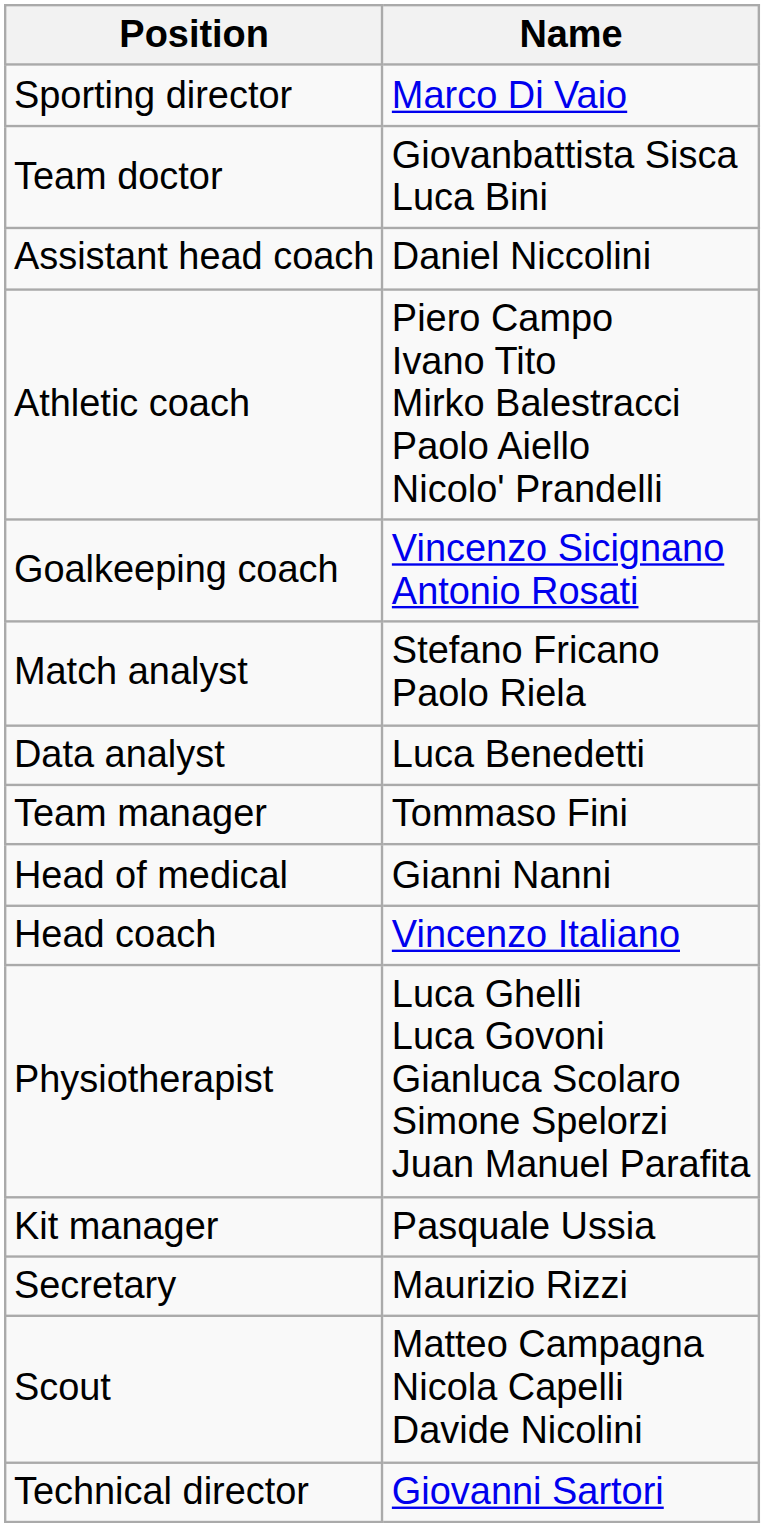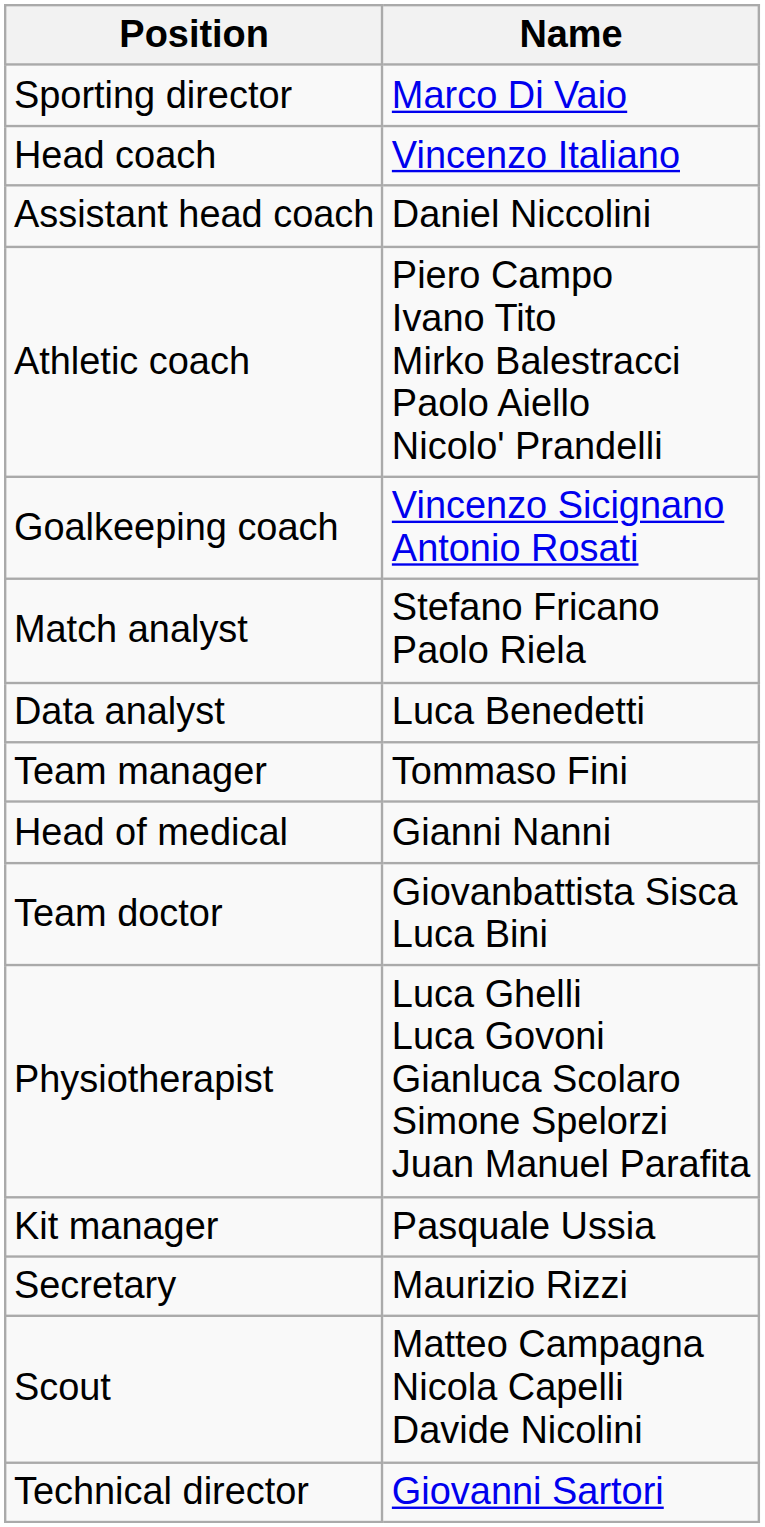rows swapped: Head coach <-> Team doctor
